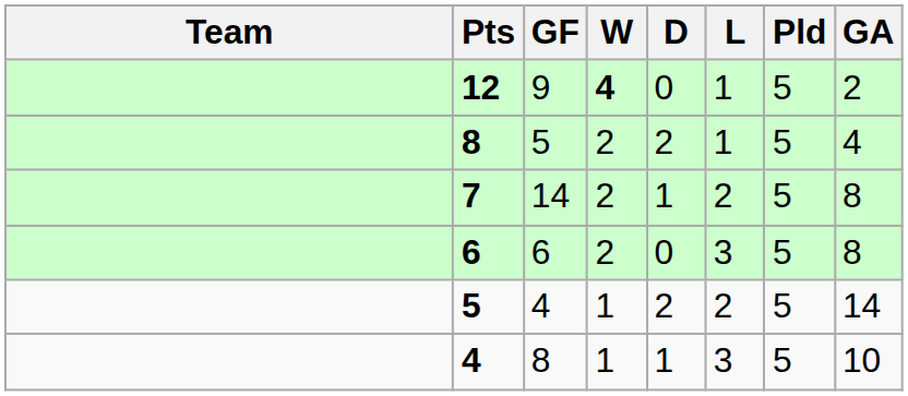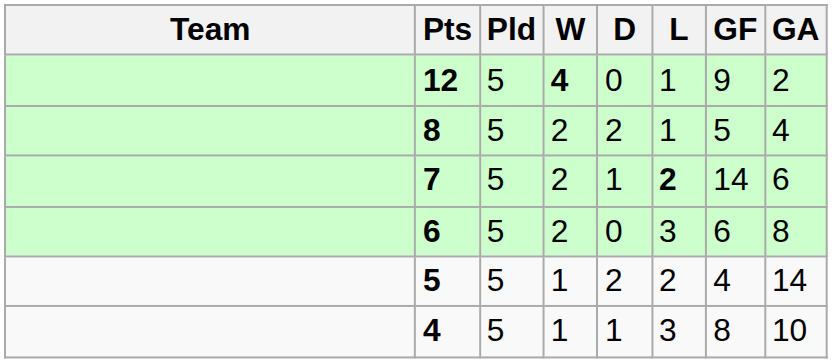columns swapped: Pld <-> GF
7 | L: normal -> bold
7 | GA: 8 -> 6
